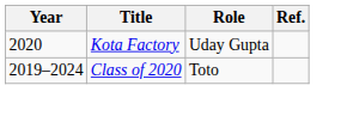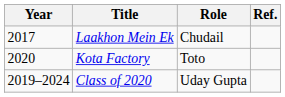+ row: 2017 | Laakhon Mein Ek | Chudail
Kota Factory | Role: Uday Gupta -> Toto
Class of 2020 | Role: Toto -> Uday Gupta
